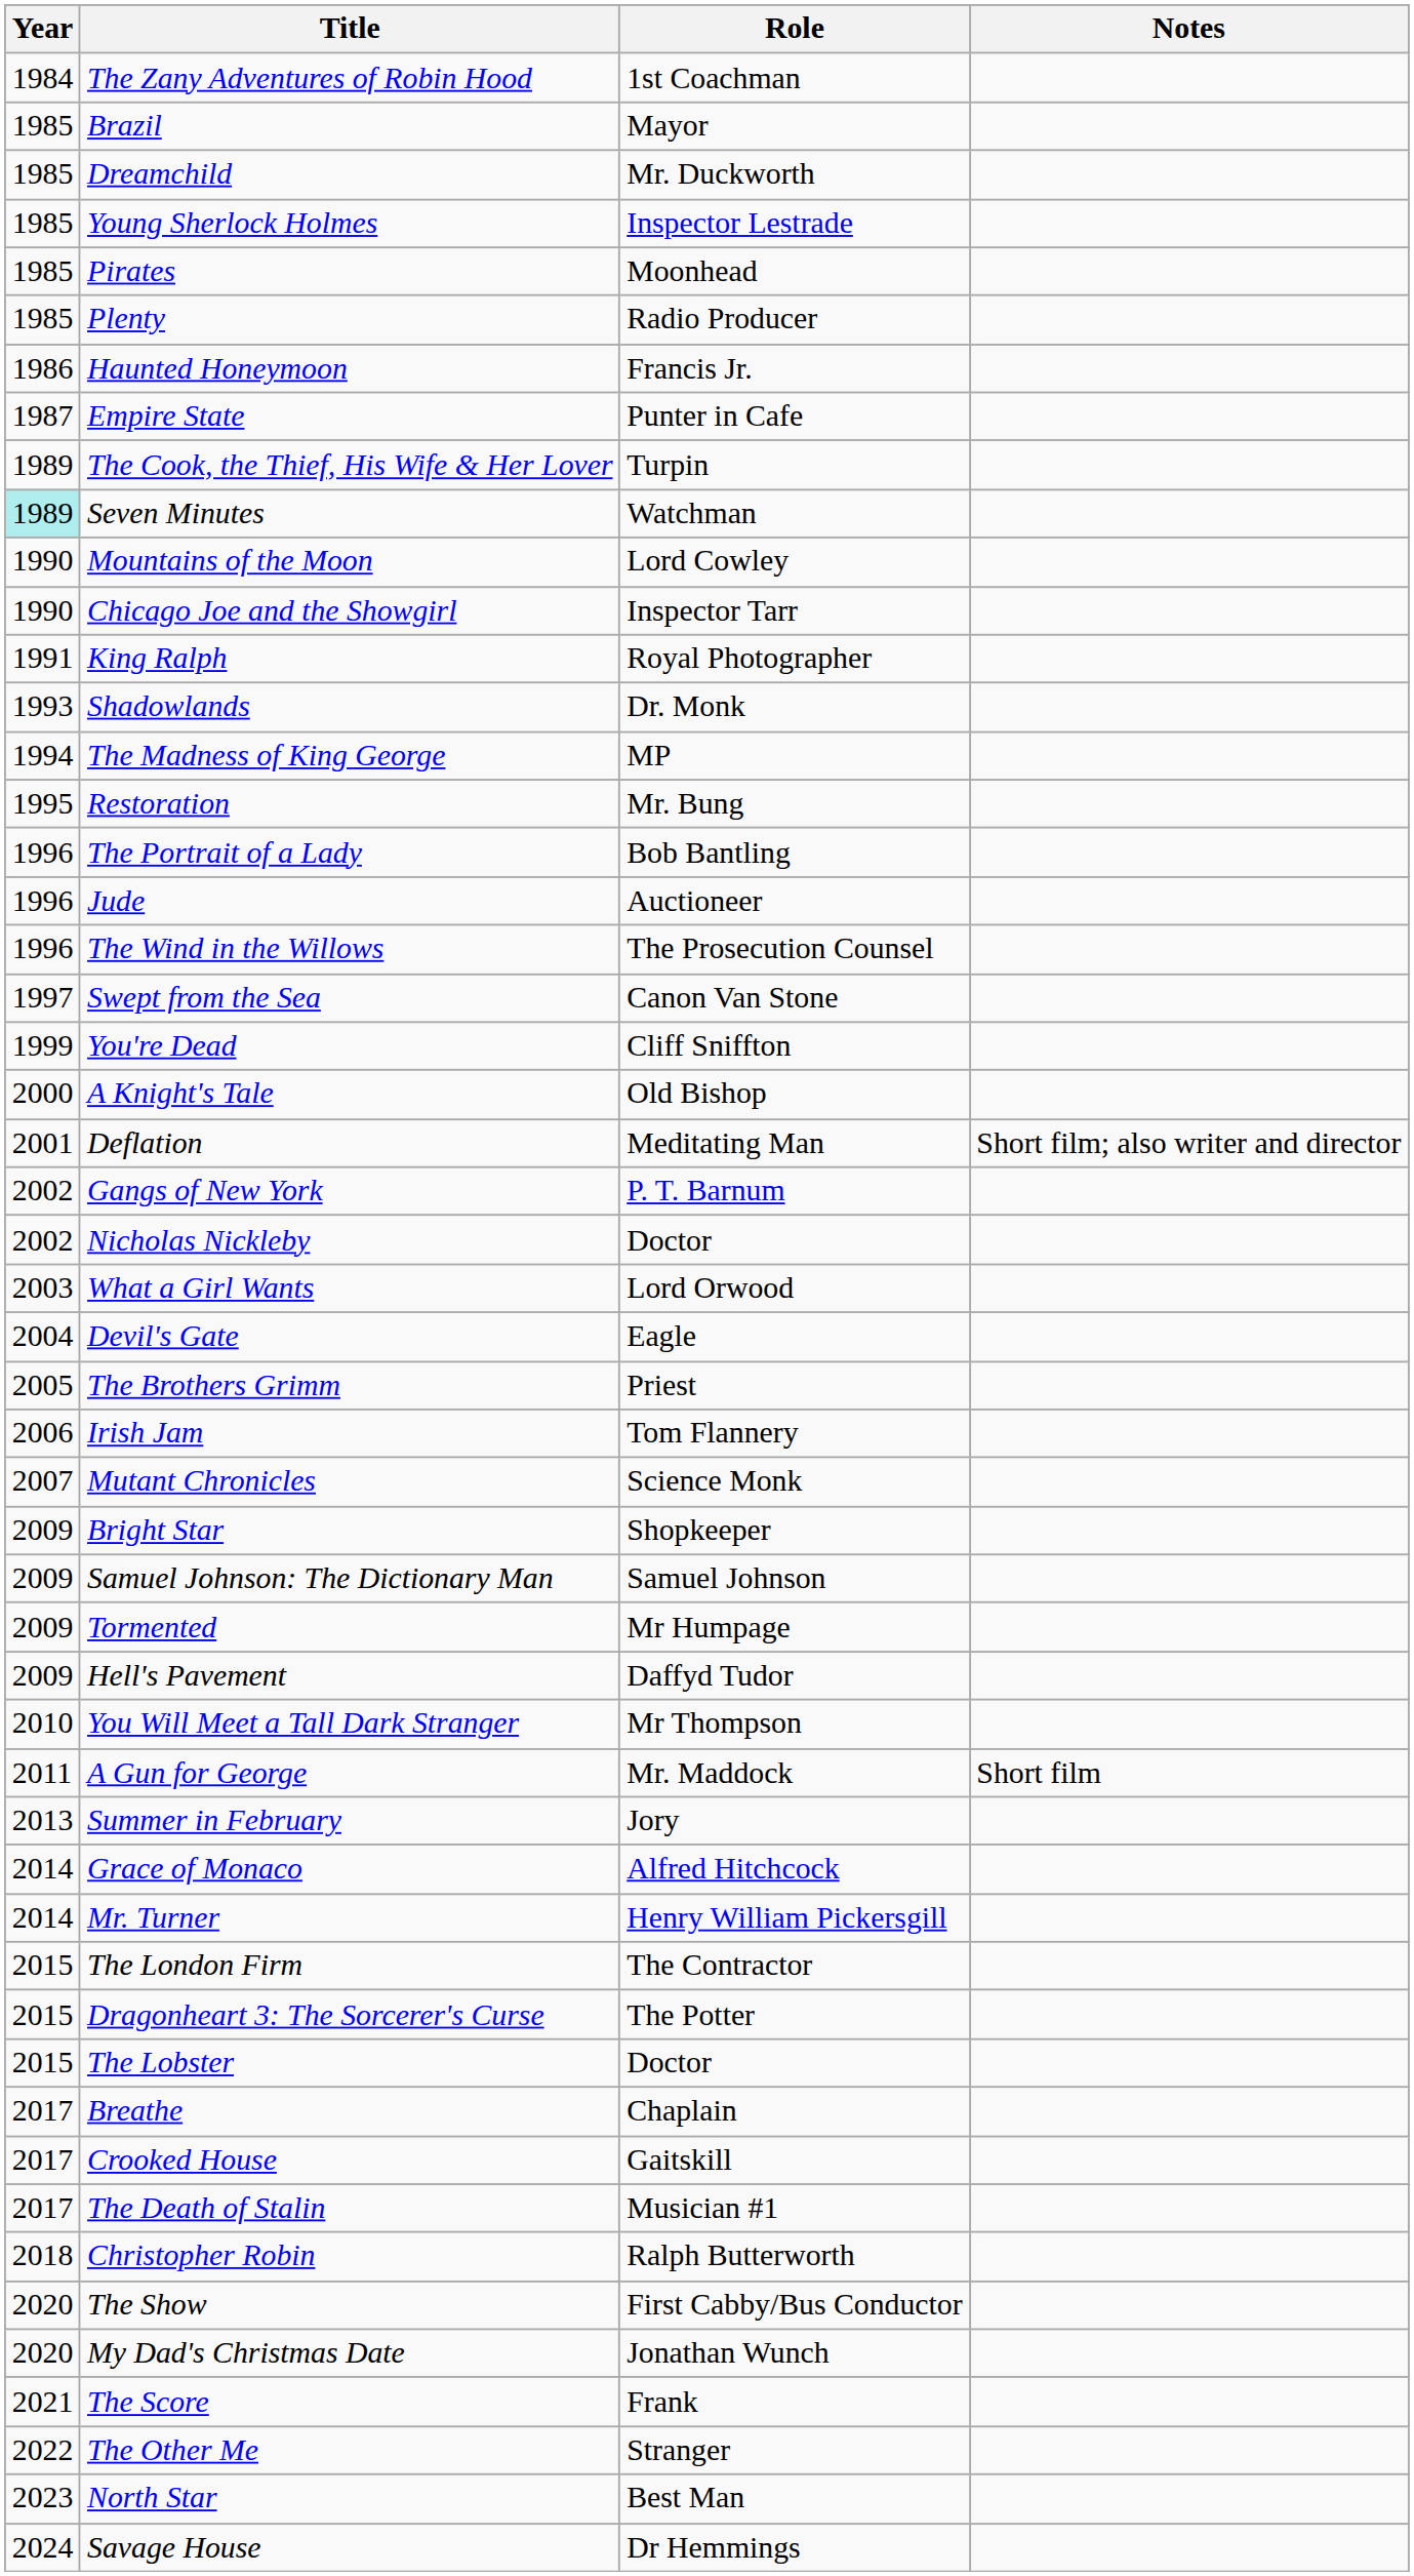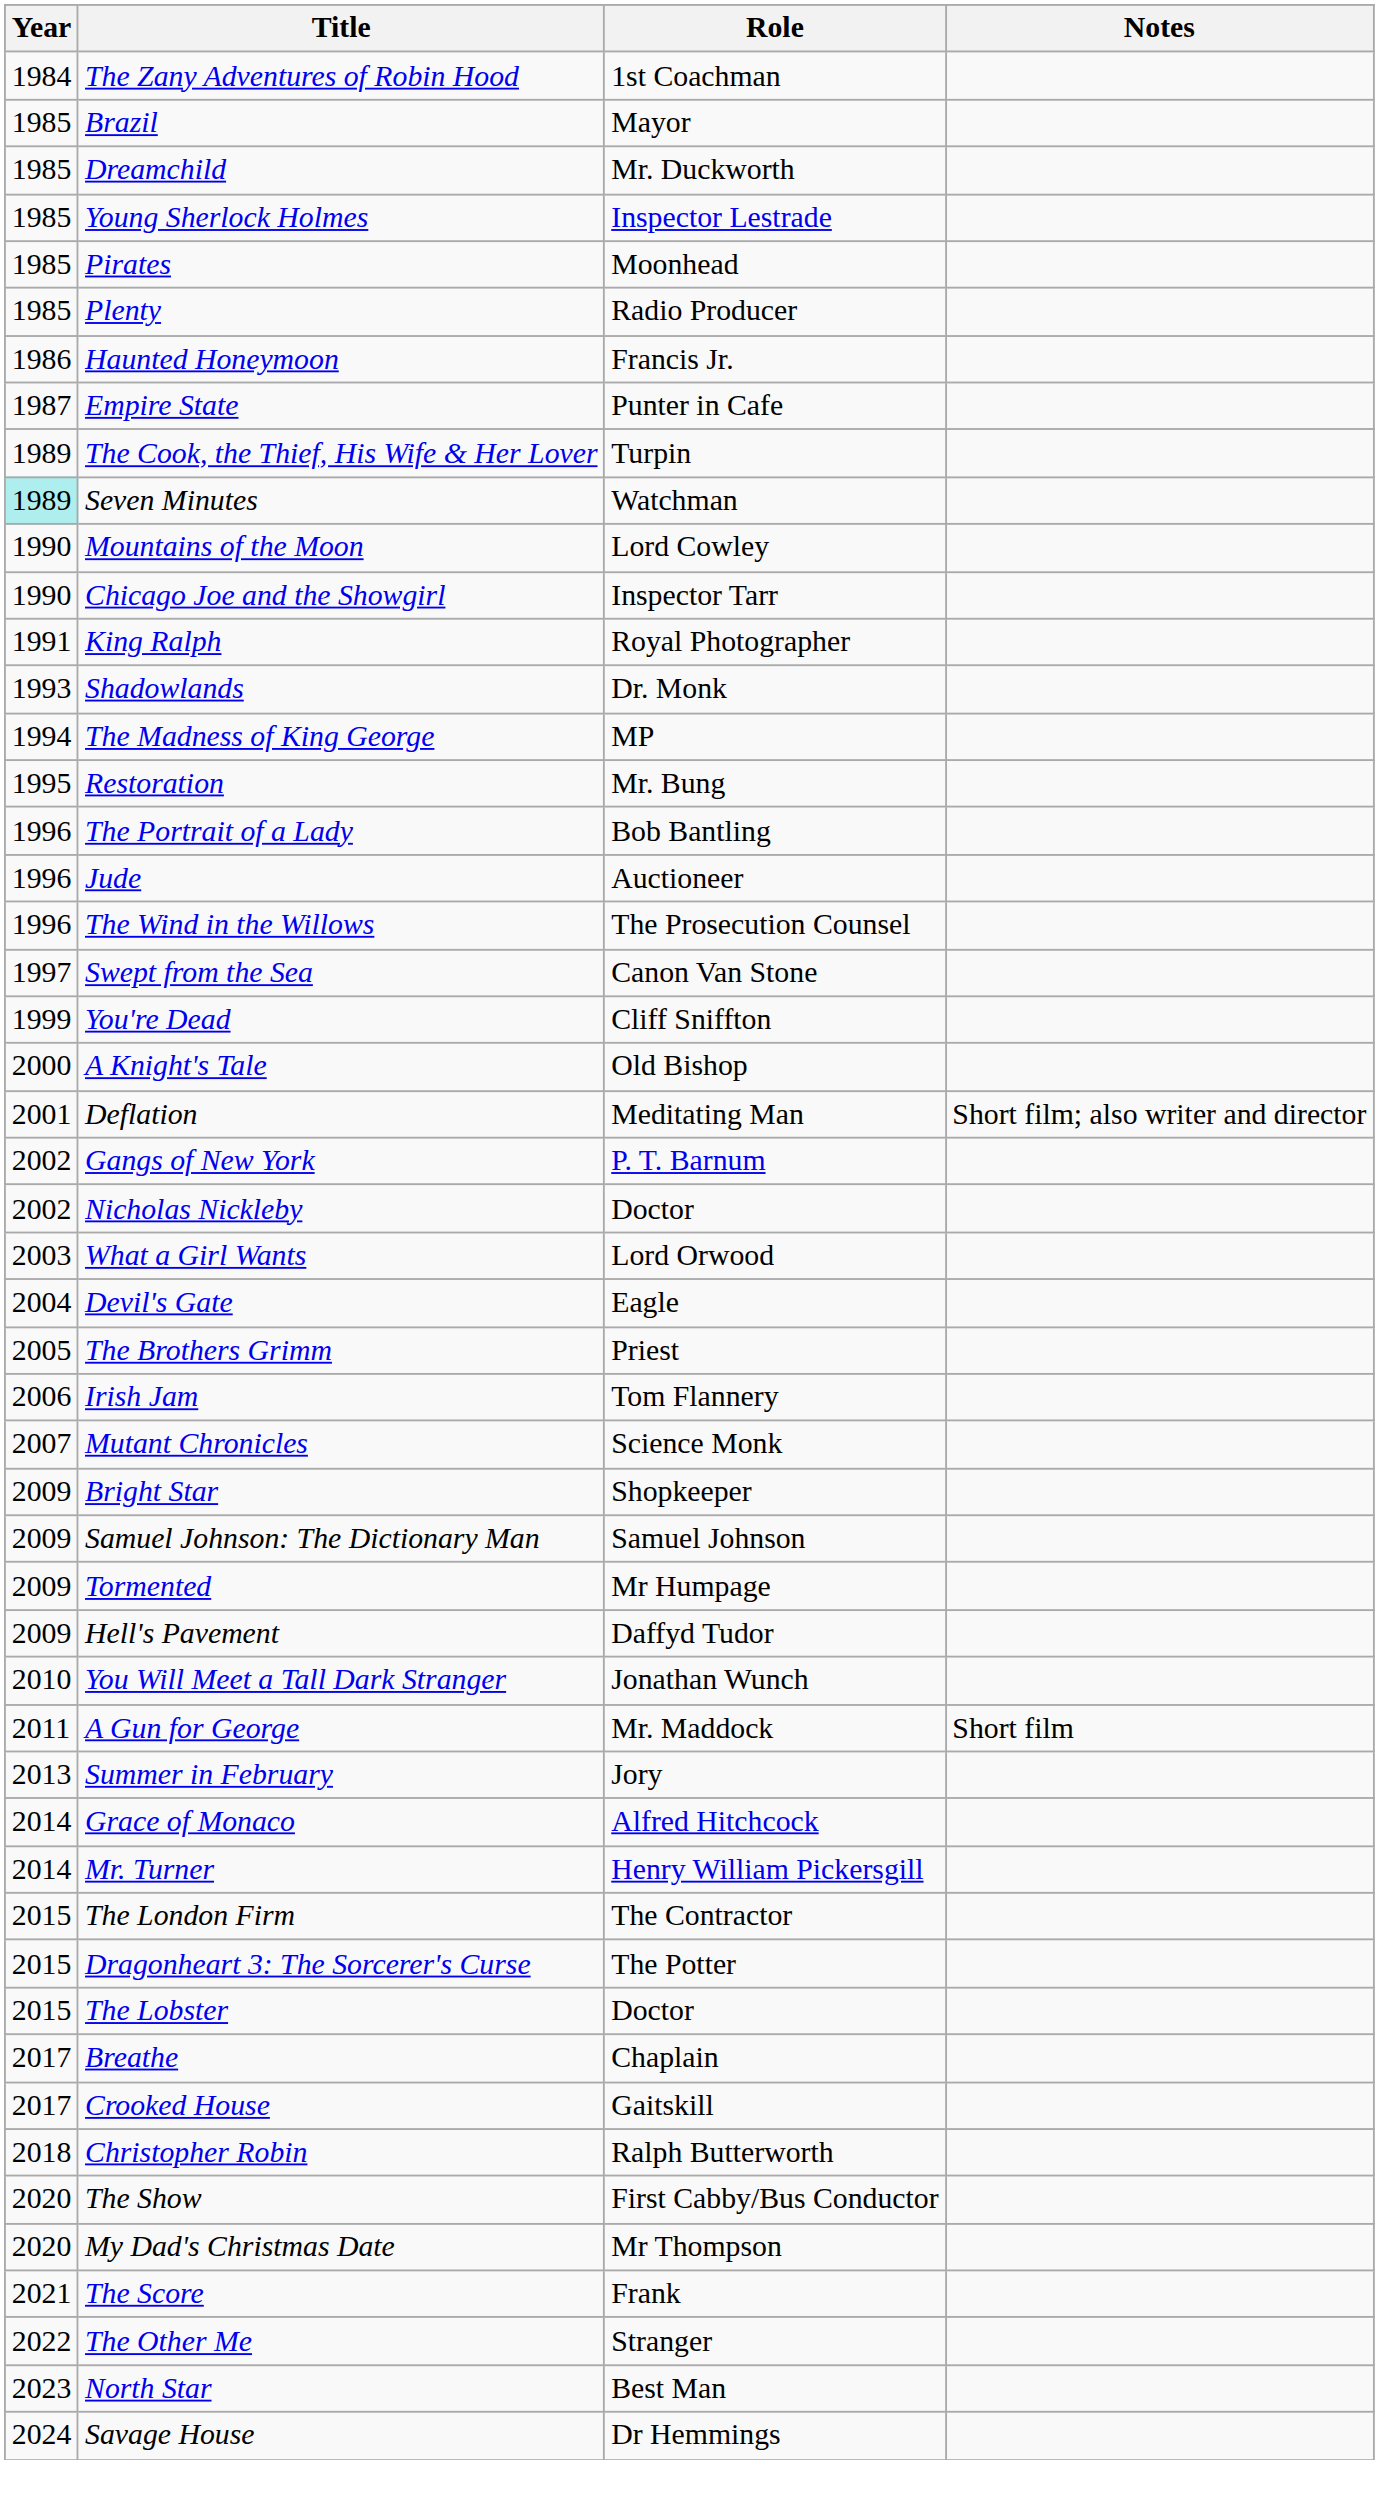You Will Meet a Tall Dark Stranger | Role: Mr Thompson -> Jonathan Wunch
- row: 2017 | The Death of Stalin | Musician #1
My Dad's Christmas Date | Role: Jonathan Wunch -> Mr Thompson
